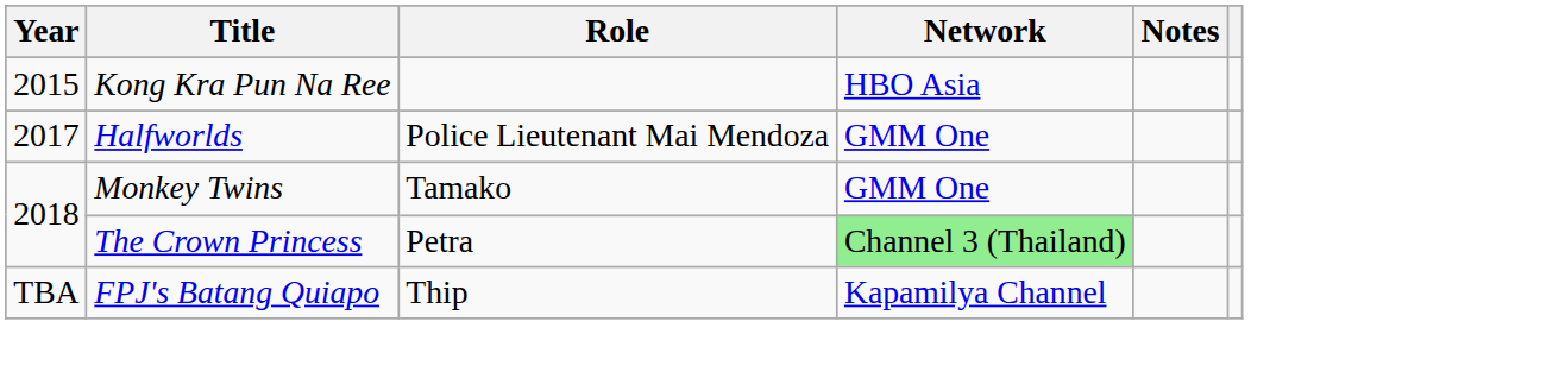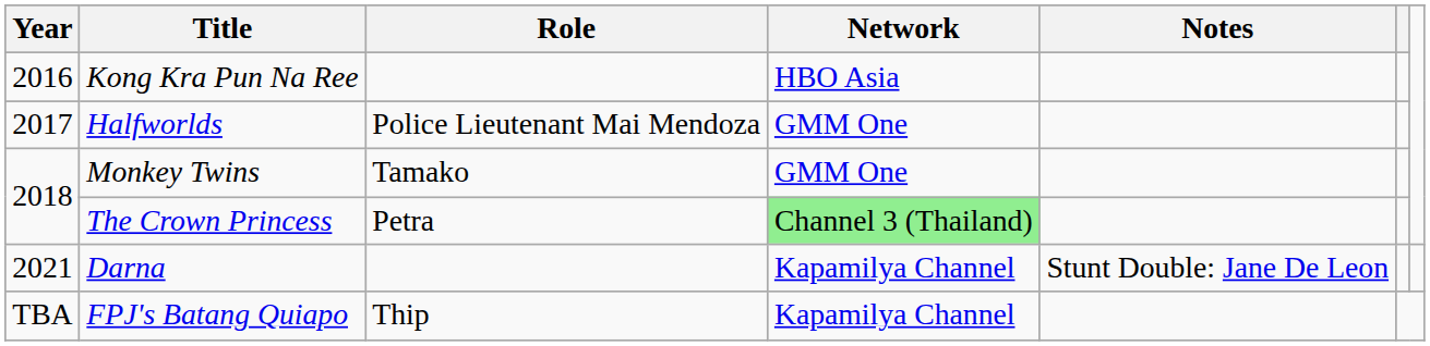Kong Kra Pun Na Ree | Year: 2015 -> 2016
+ row: 2021 | Darna | Kapamilya Channel | Stunt Double: Jane De Leon
